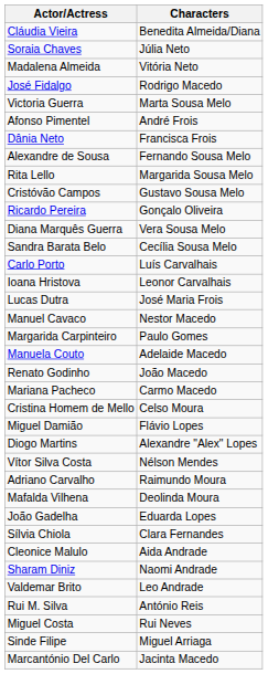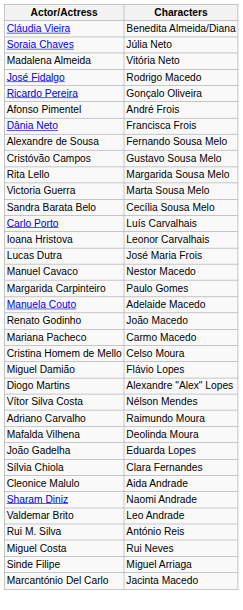rows swapped: Ricardo Pereira <-> Victoria Guerra
rows swapped: Rita Lello <-> Cristóvão Campos
- row: Diana Marquês Guerra | Vera Sousa Melo
